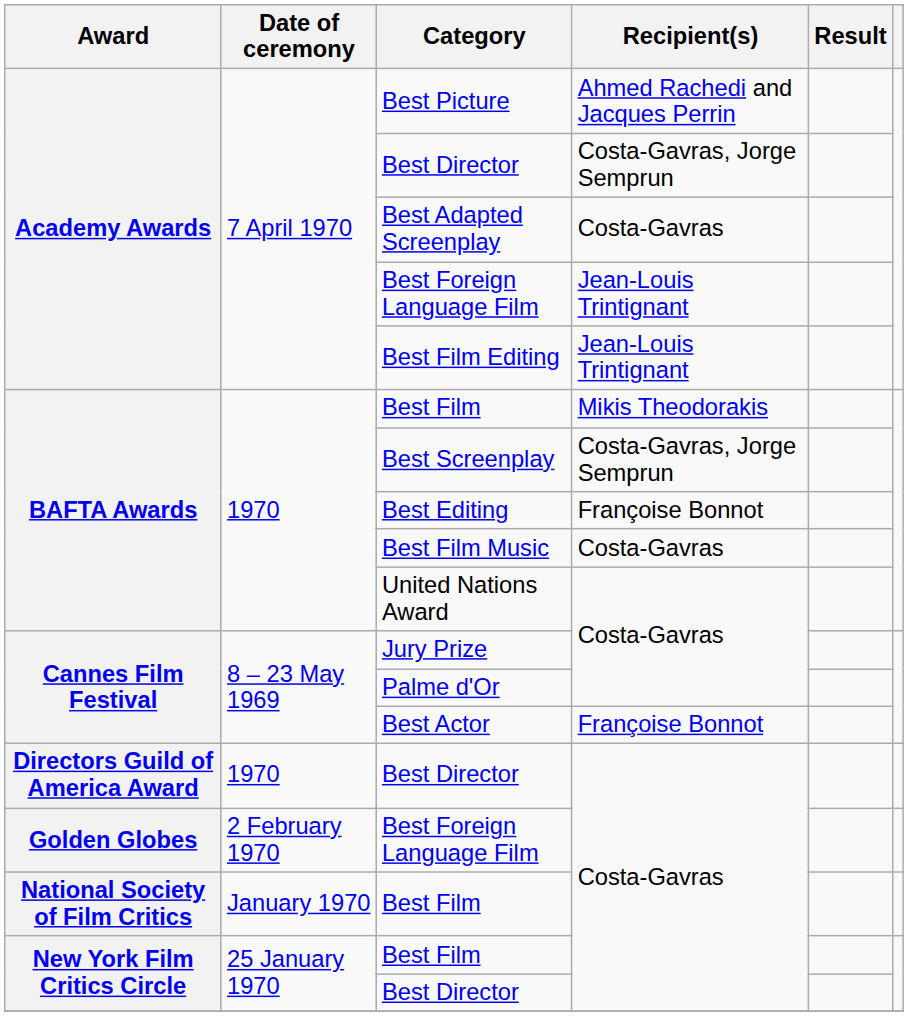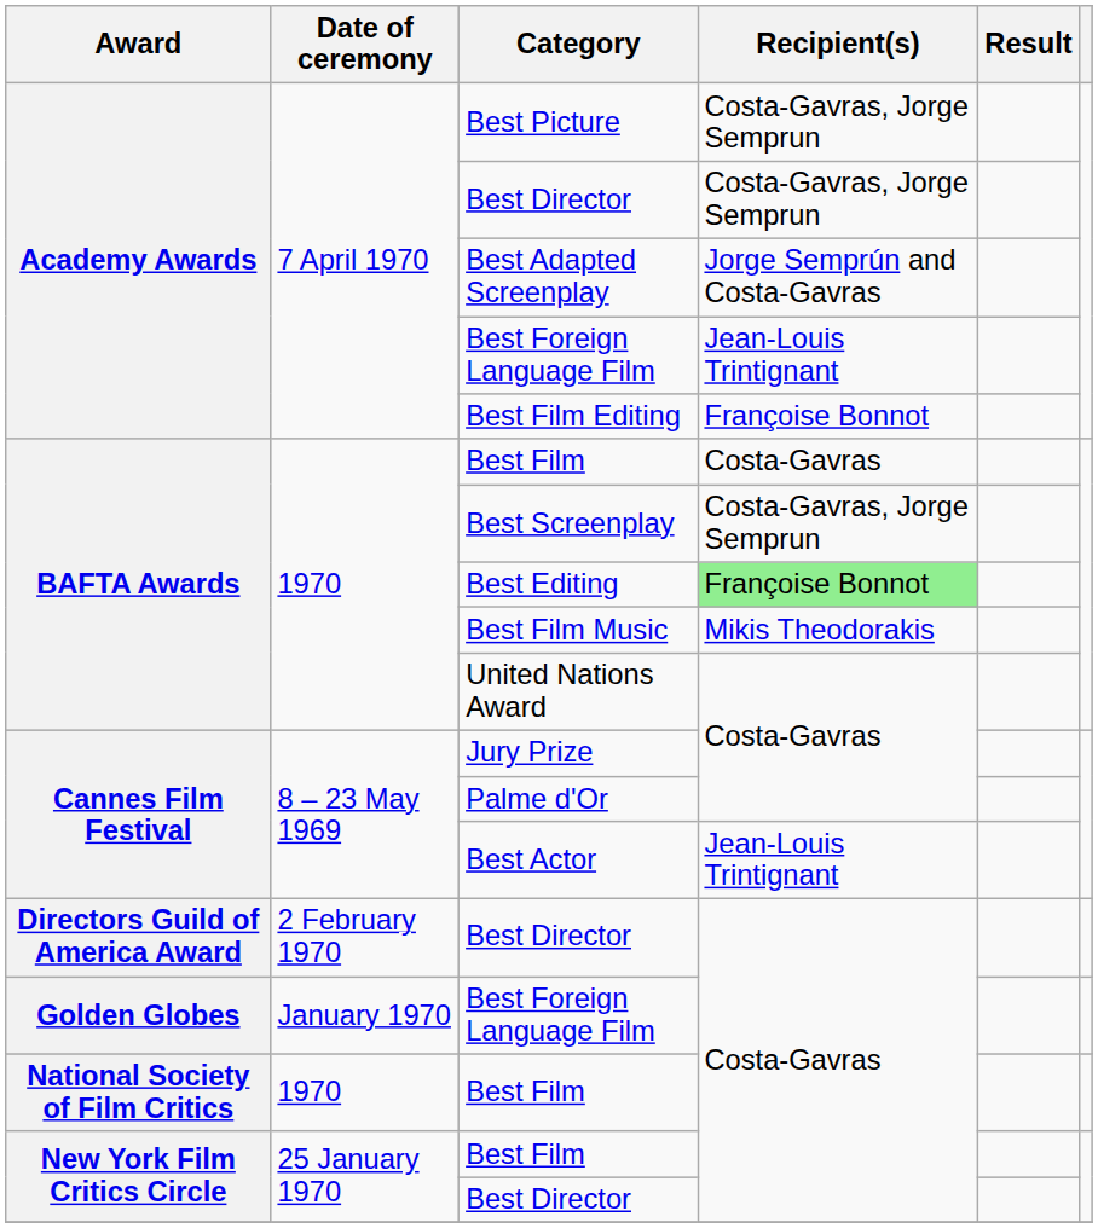Best Picture | Recipient(s): Ahmed Rachedi and Jacques Perrin -> Costa-Gavras, Jorge Semprun
Best Adapted Screenplay | Recipient(s): Costa-Gavras -> Jorge Semprún and Costa-Gavras
Best Film Editing | Recipient(s): Jean-Louis Trintignant -> Françoise Bonnot
BAFTA Awards / Best Film | Recipient(s): Mikis Theodorakis -> Costa-Gavras
Best Editing | Recipient(s): no background -> lightgreen background
Best Film Music | Recipient(s): Costa-Gavras -> Mikis Theodorakis
Best Actor | Recipient(s): Françoise Bonnot -> Jean-Louis Trintignant
Directors Guild of America Award / Best Director | Date of ceremony: 1970 -> 2 February 1970
Golden Globes / Best Foreign Language Film | Date of ceremony: 2 February 1970 -> January 1970
National Society of Film Critics / Best Film | Date of ceremony: January 1970 -> 1970
